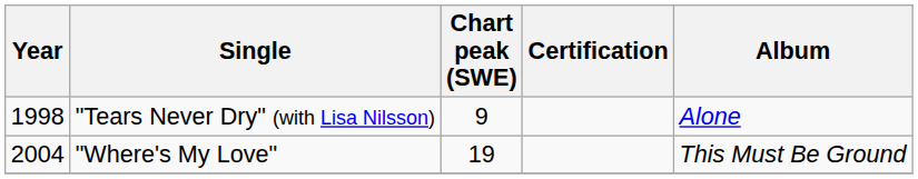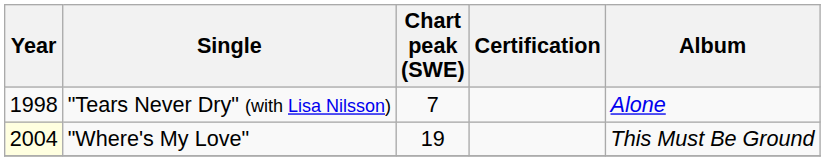"Tears Never Dry" (with Lisa Nilsson) | Chart peak (SWE): 9 -> 7
"Where's My Love" | Year: no background -> lightyellow background
